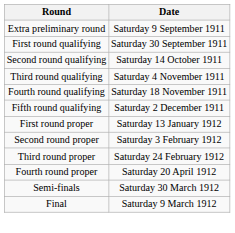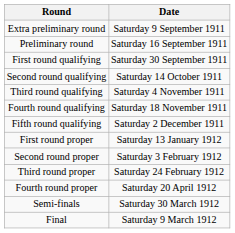+ row: Preliminary round | Saturday 16 September 1911
